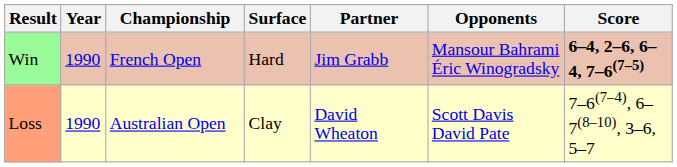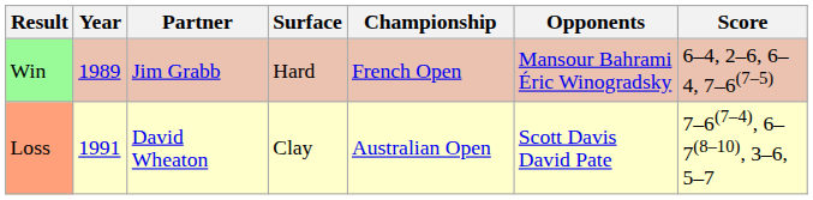columns swapped: Championship <-> Partner
Win | Year: 1990 -> 1989
Win | Score: bold -> normal
Loss | Year: 1990 -> 1991
